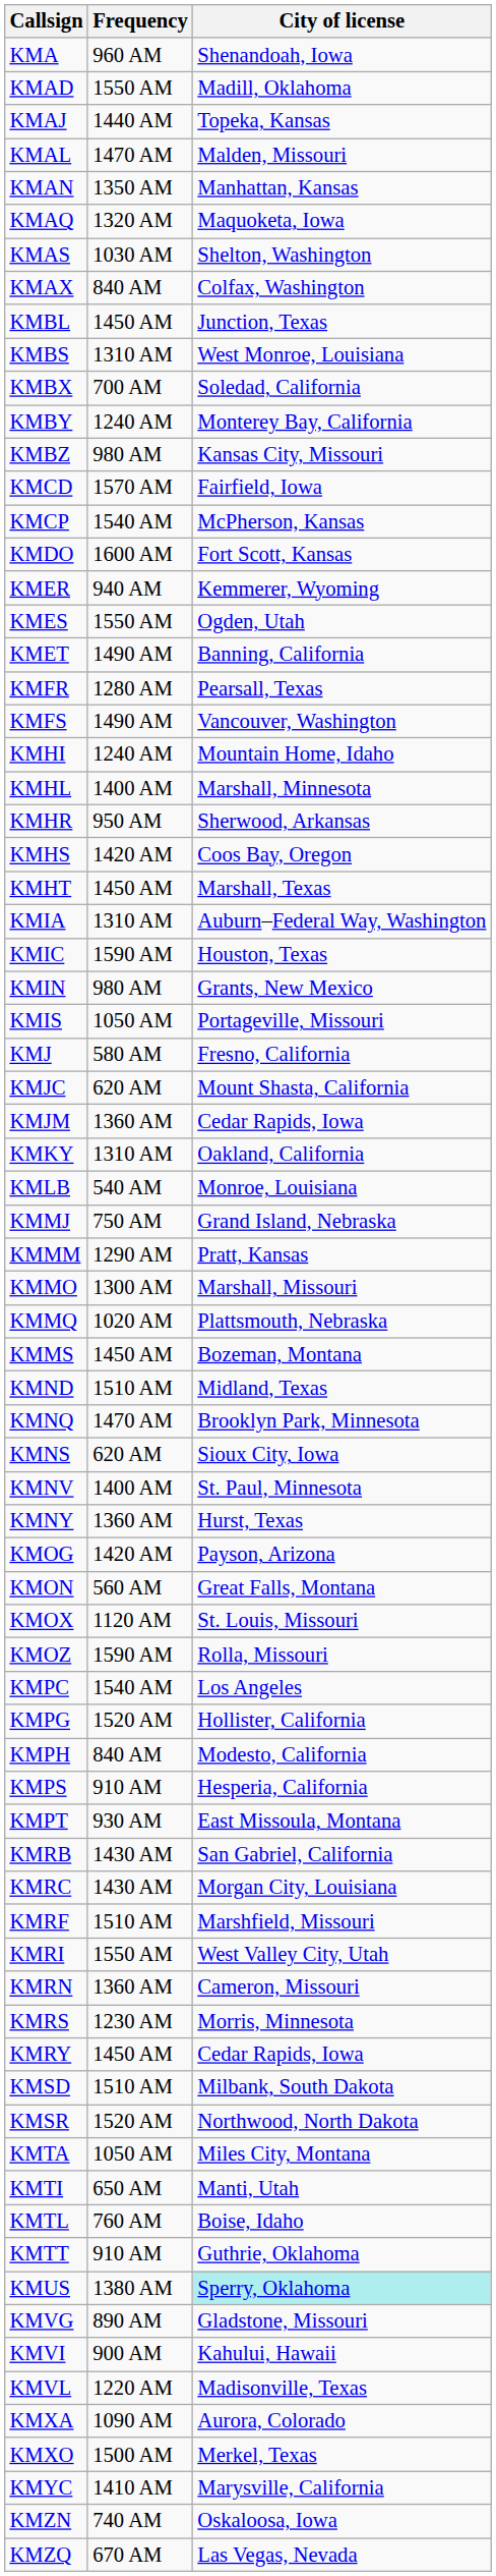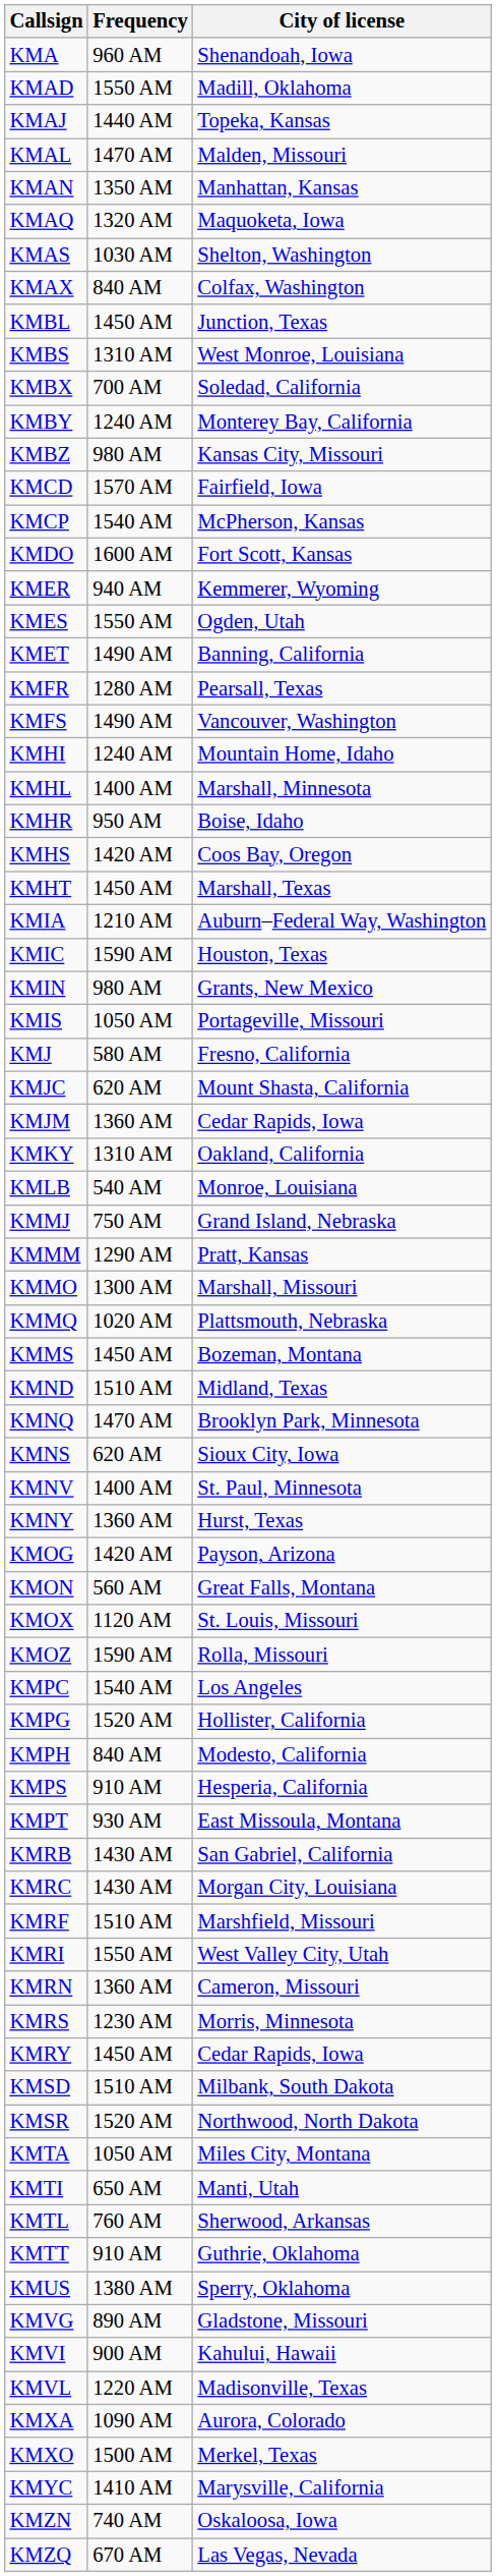KMHR | City of license: Sherwood, Arkansas -> Boise, Idaho
KMIA | Frequency: 1310 AM -> 1210 AM
KMTL | City of license: Boise, Idaho -> Sherwood, Arkansas
KMUS | City of license: paleturquoise background -> no background
